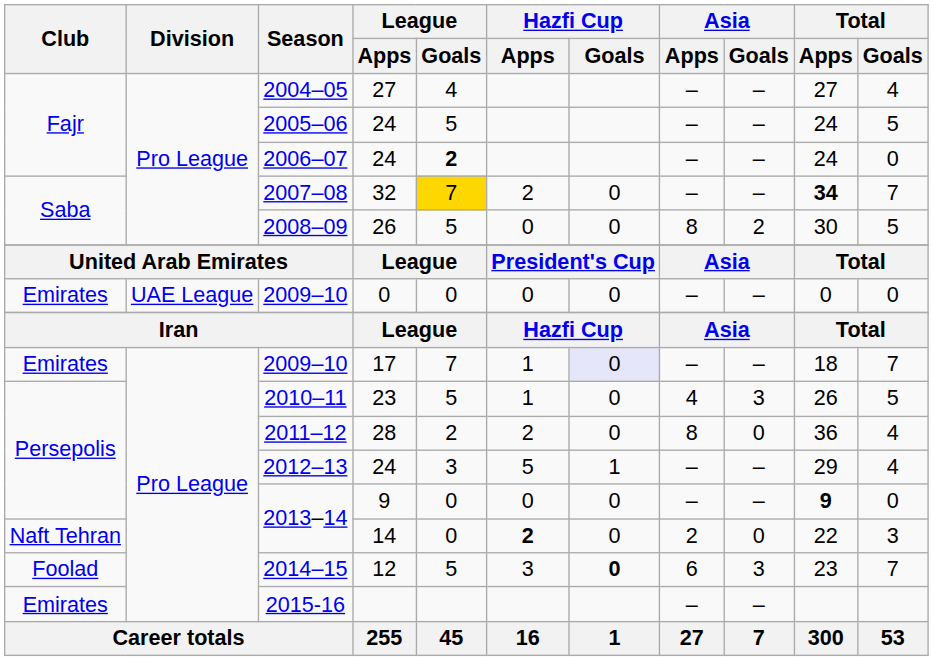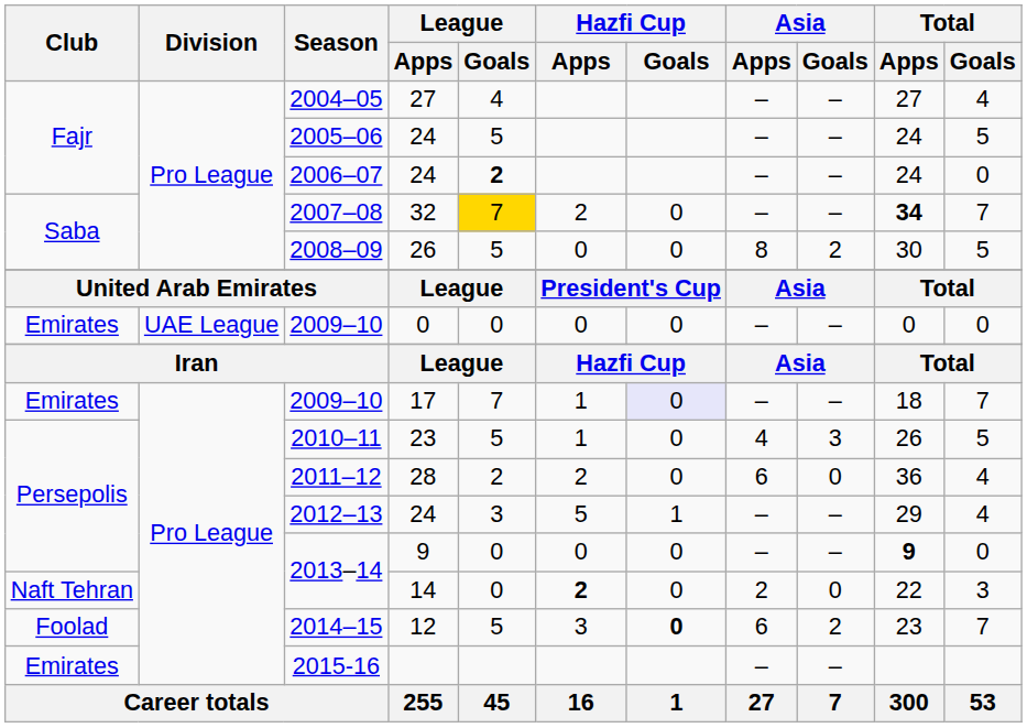2011–12 | Asia / Apps: 8 -> 6
2014–15 | Asia / Goals: 3 -> 2
